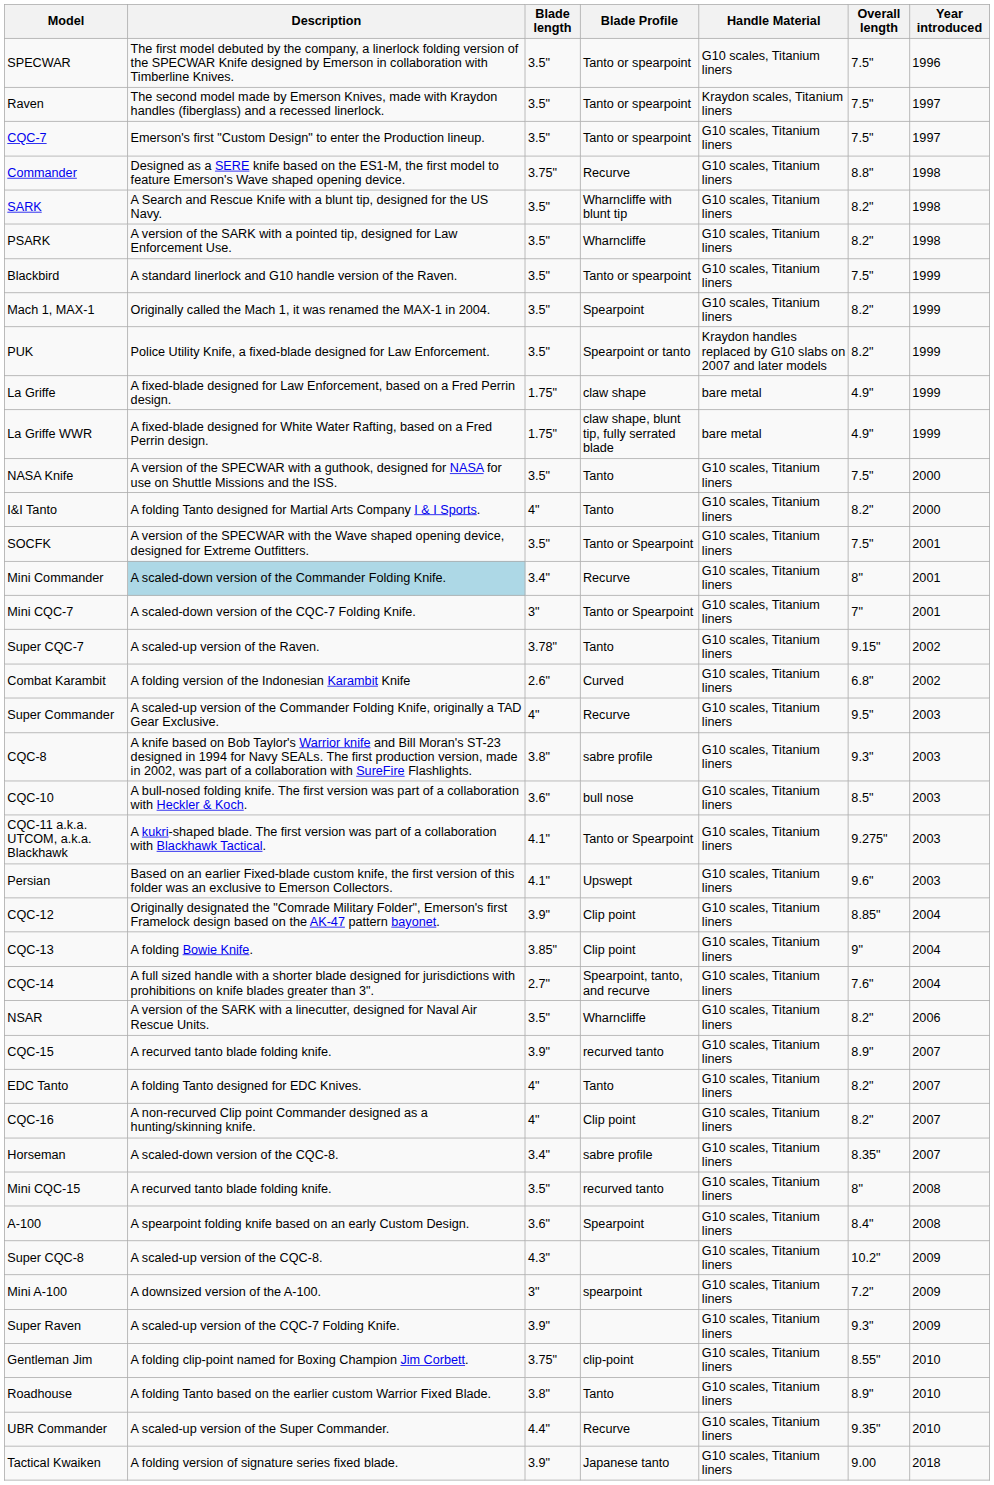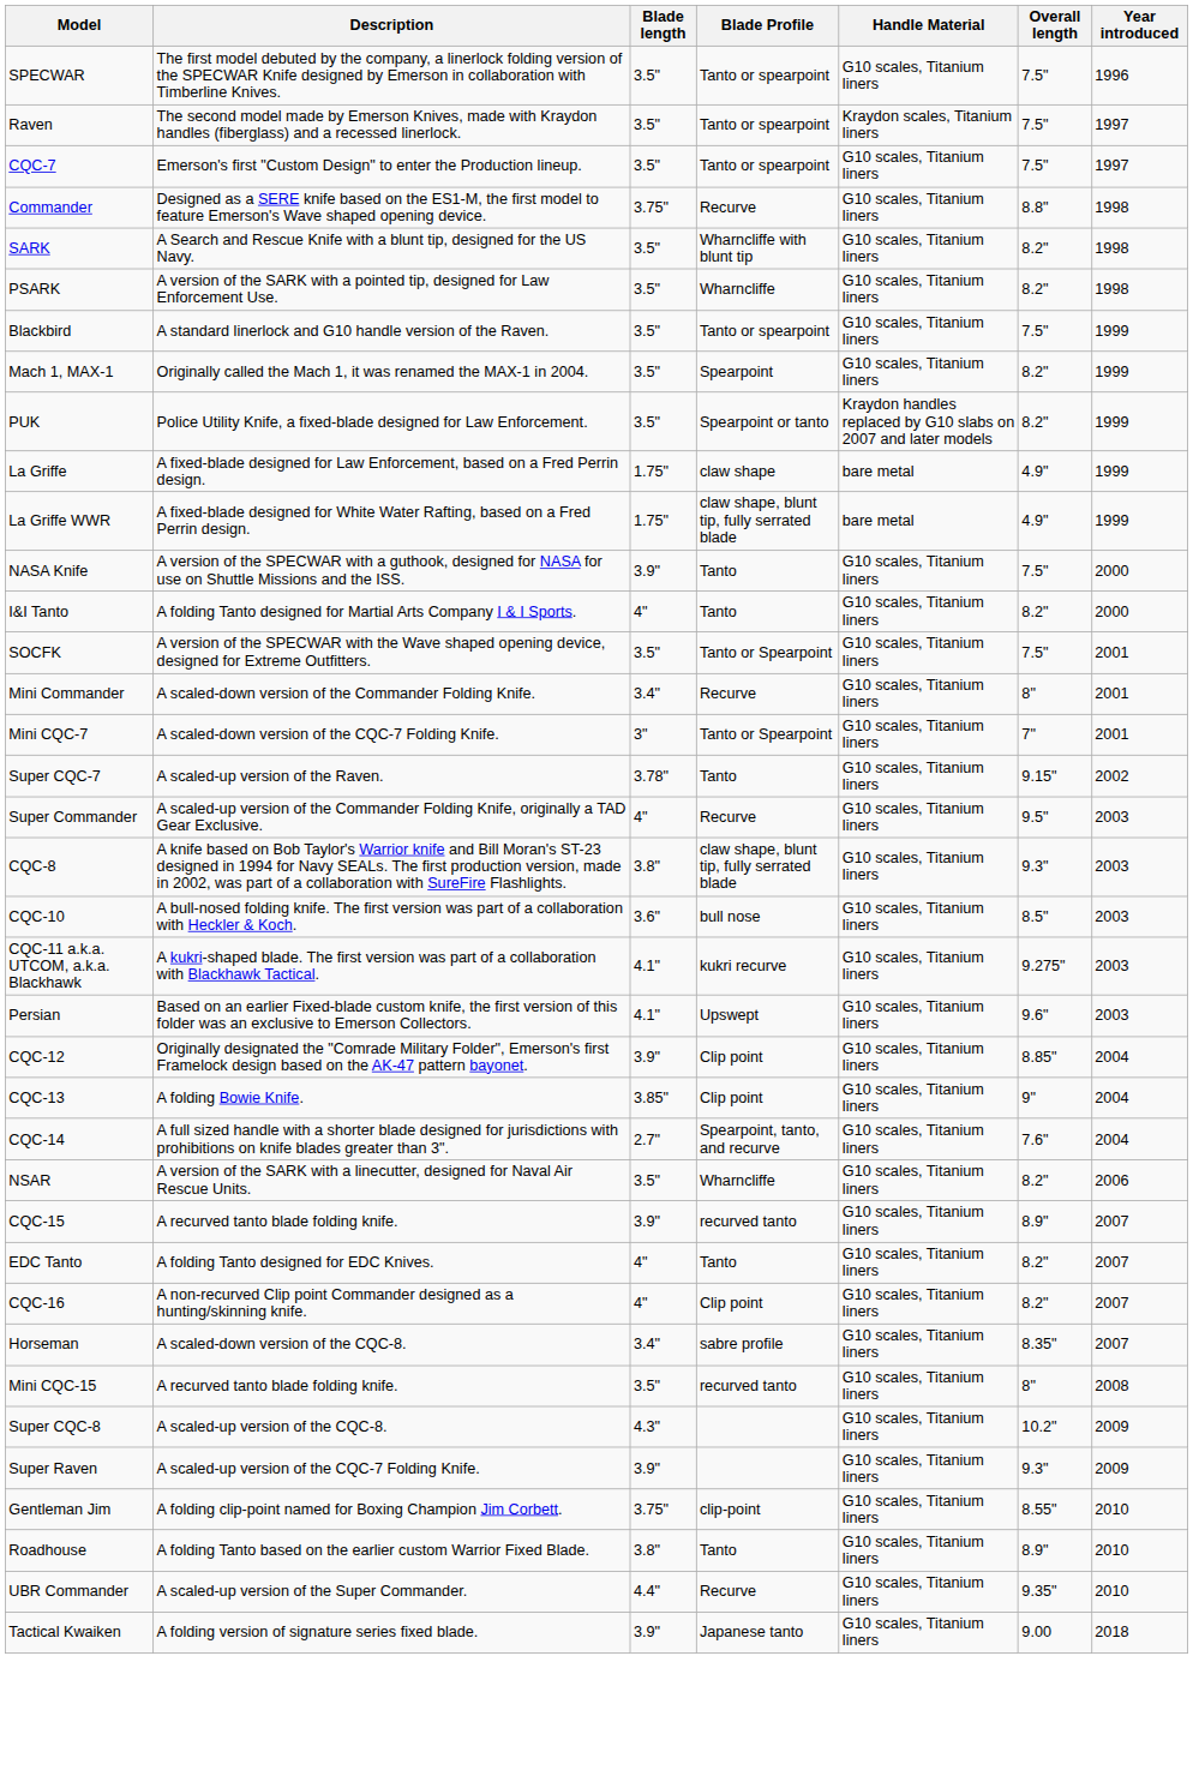NASA Knife | Blade length: 3.5" -> 3.9"
Mini Commander | Description: lightblue background -> no background
- row: Combat Karambit | A folding version of the Indonesian Karambit Knife | 2.6" | Curved | G10 scales, Titanium liners | 6.8" | 2002
CQC-8 | Blade Profile: sabre profile -> claw shape, blunt tip, fully serrated blade
CQC-11 a.k.a. UTCOM, a.k.a. Blackhawk | Blade Profile: Tanto or Spearpoint -> kukri recurve
- row: A-100 | A spearpoint folding knife based on an early Custom Design. | 3.6" | Spearpoint | G10 scales, Titanium liners | 8.4" | 2008
- row: Mini A-100 | A downsized version of the A-100. | 3" | spearpoint | G10 scales, Titanium liners | 7.2" | 2009
